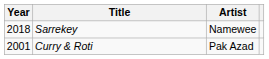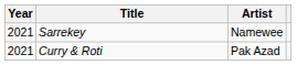Sarrekey | Year: 2018 -> 2021
Curry & Roti | Year: 2001 -> 2021
